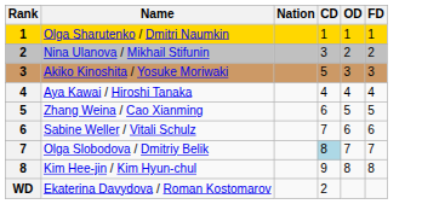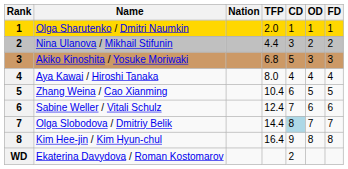+ column: TFP | 2.0 | 4.4 | 6.8 | 8.0 | 10.4 | 12.4 | 14.4 | 16.4
